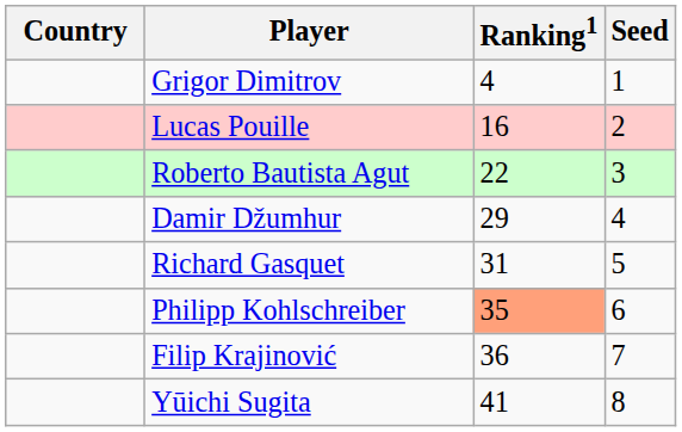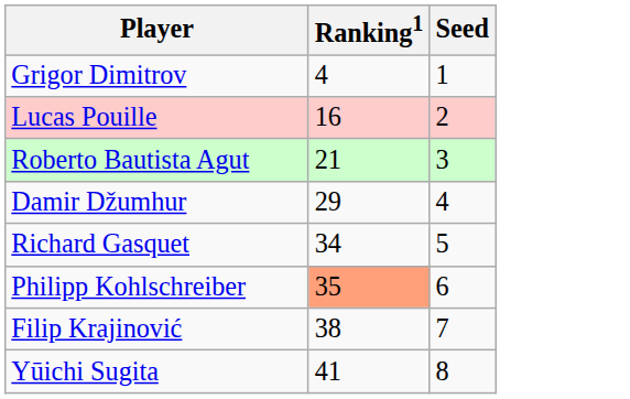- column: Country
Roberto Bautista Agut | Ranking1: 22 -> 21
Richard Gasquet | Ranking1: 31 -> 34
Filip Krajinović | Ranking1: 36 -> 38
